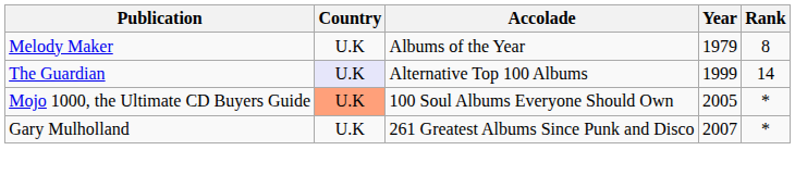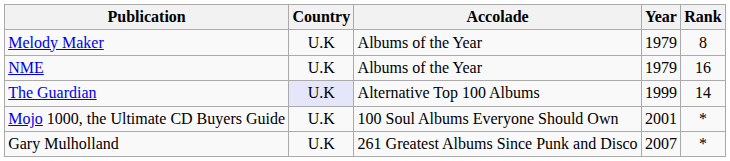+ row: NME | U.K | Albums of the Year | 1979 | 16
Mojo 1000, the Ultimate CD Buyers Guide | Country: lightsalmon background -> no background
Mojo 1000, the Ultimate CD Buyers Guide | Year: 2005 -> 2001
